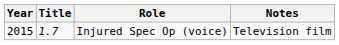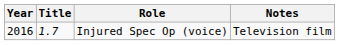Injured Spec Op (voice) | Year: 2015 -> 2016
